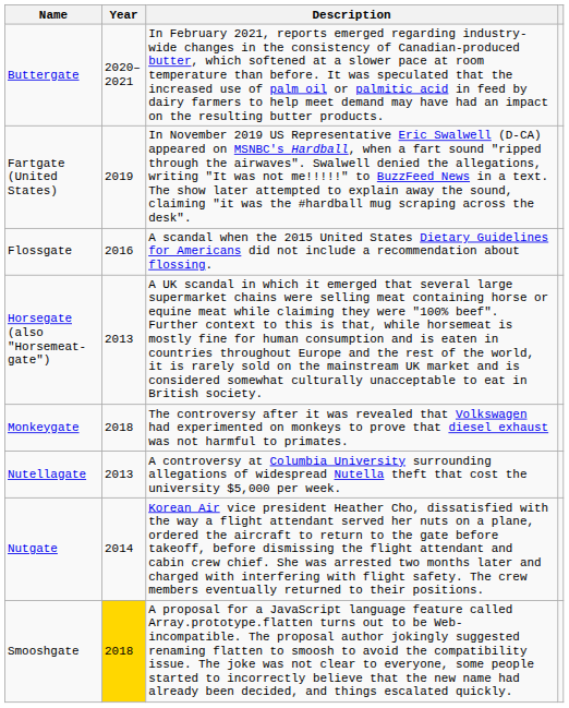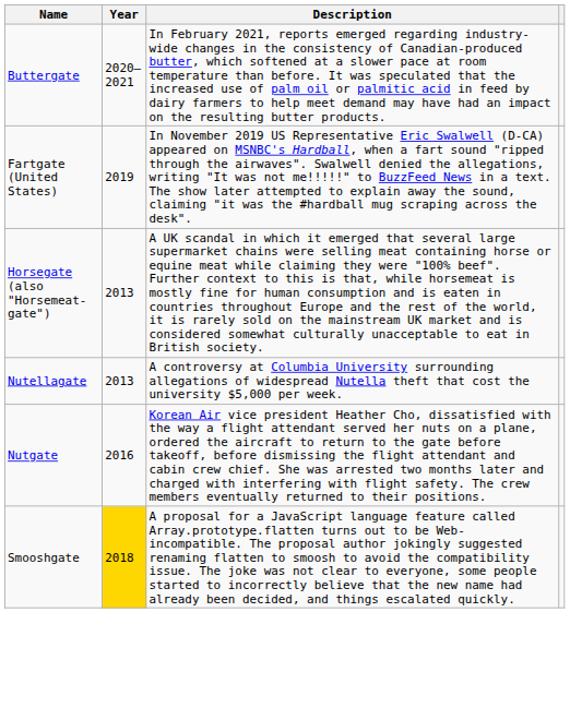- row: Flossgate | 2016 | A scandal when the 2015 United States Dietary Guidelines for Americans did not include a recommendation about flossing.
- row: Monkeygate | 2018 | The controversy after it was revealed that Volkswagen had experimented on monkeys to prove that diesel exhaust was not harmful to primates.
Nutgate | Year: 2014 -> 2016
